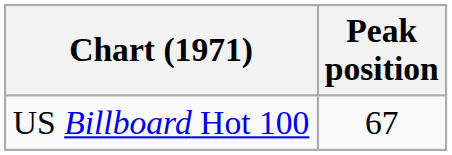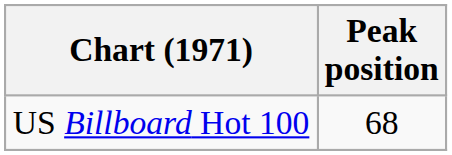US Billboard Hot 100 | Peak position: 67 -> 68
